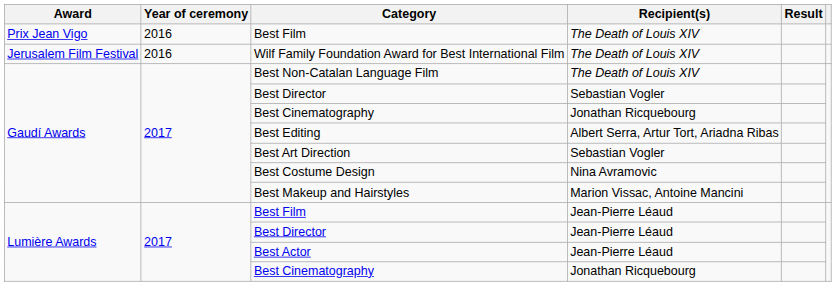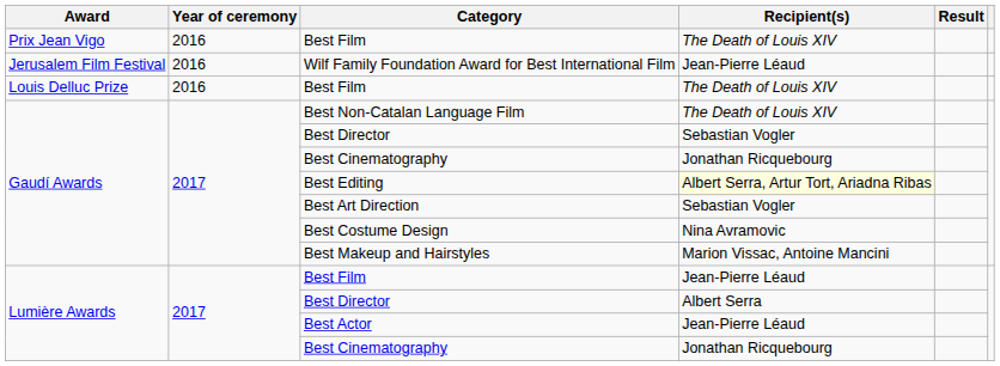Wilf Family Foundation Award for Best International Film | Recipient(s): The Death of Louis XIV -> Jean-Pierre Léaud
+ row: Louis Delluc Prize | 2016 | Best Film | The Death of Louis XIV
Best Editing | Recipient(s): no background -> lightyellow background
Lumière Awards / Best Director | Recipient(s): Jean-Pierre Léaud -> Albert Serra
